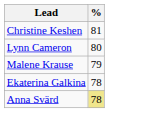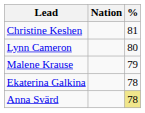+ column: Nation
